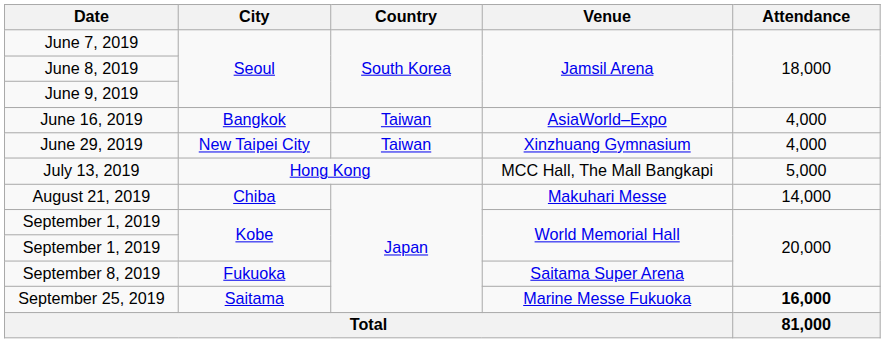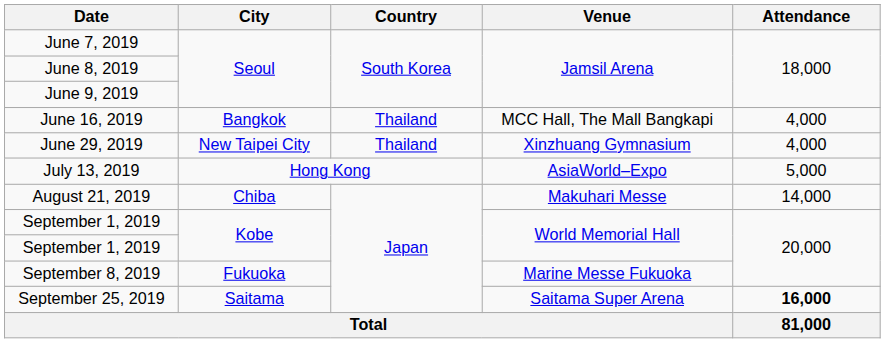June 16, 2019 | Country: Taiwan -> Thailand
June 16, 2019 | Venue: AsiaWorld–Expo -> MCC Hall, The Mall Bangkapi
June 29, 2019 | Country: Taiwan -> Thailand
July 13, 2019 | Venue: MCC Hall, The Mall Bangkapi -> AsiaWorld–Expo
September 8, 2019 | Venue: Saitama Super Arena -> Marine Messe Fukuoka
September 25, 2019 | Venue: Marine Messe Fukuoka -> Saitama Super Arena
